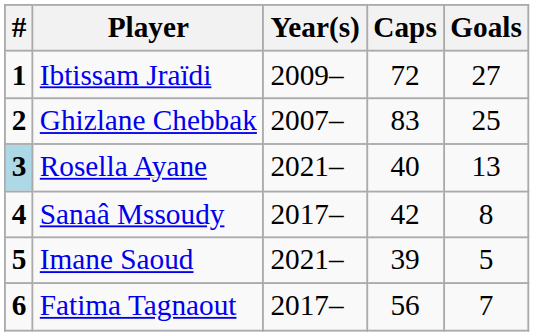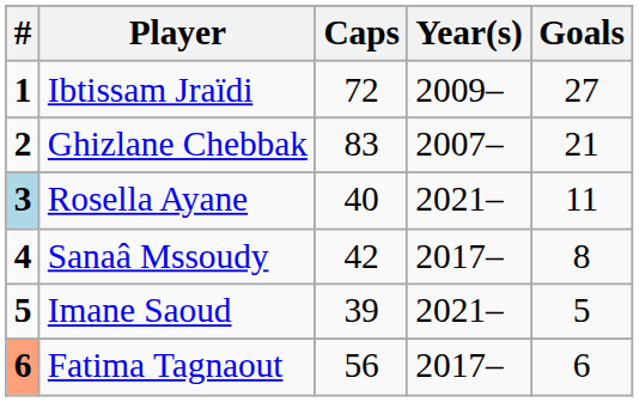columns swapped: Year(s) <-> Caps
Ghizlane Chebbak | Goals: 25 -> 21
Rosella Ayane | Goals: 13 -> 11
Fatima Tagnaout | #: no background -> lightsalmon background
Fatima Tagnaout | Goals: 7 -> 6
